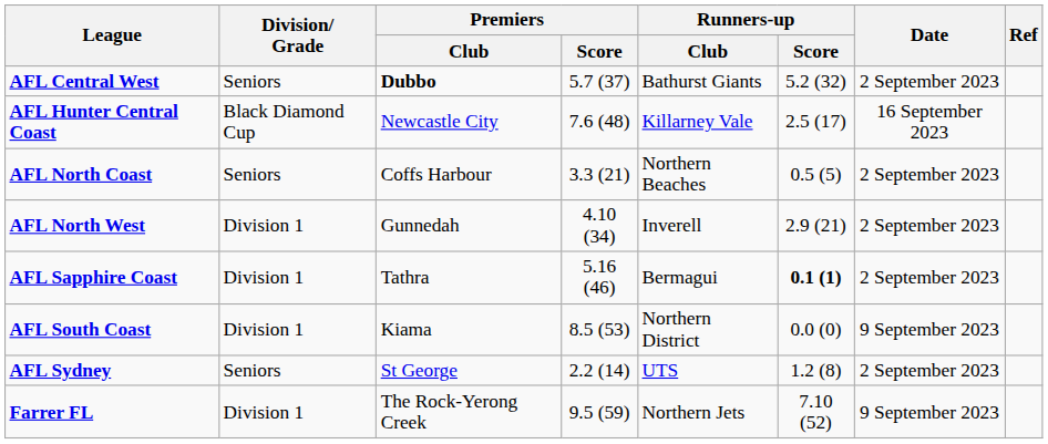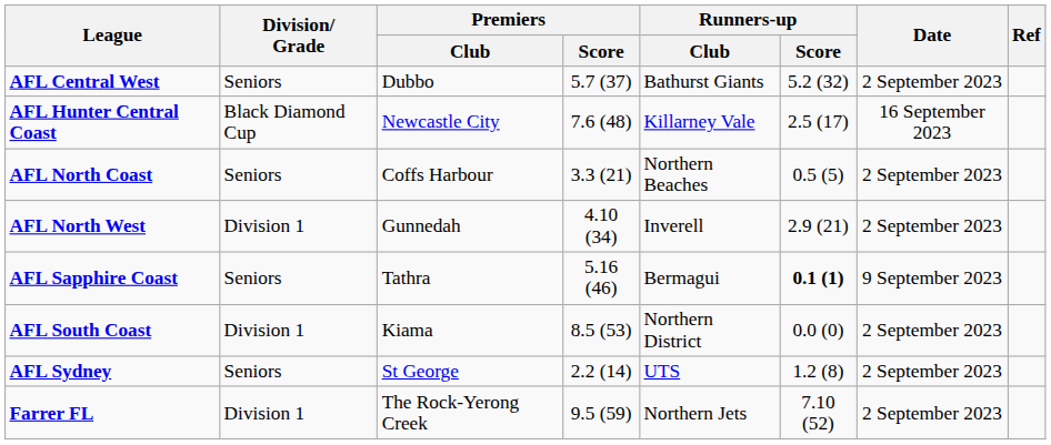AFL Central West | Premiers / Club: bold -> normal
AFL Sapphire Coast | Division/ Grade: Division 1 -> Seniors
AFL Sapphire Coast | Date: 2 September 2023 -> 9 September 2023
AFL South Coast | Date: 9 September 2023 -> 2 September 2023
Farrer FL | Date: 9 September 2023 -> 2 September 2023
